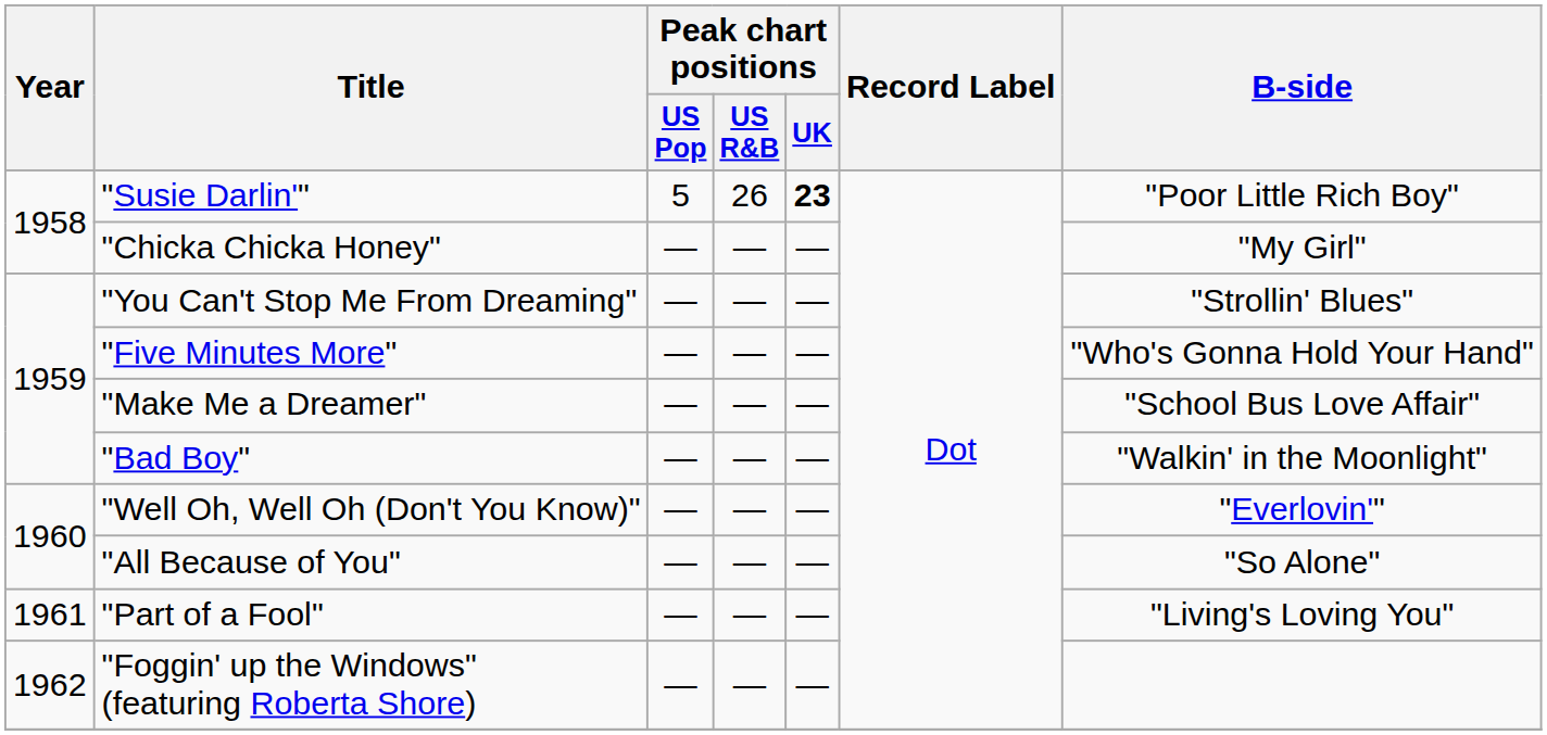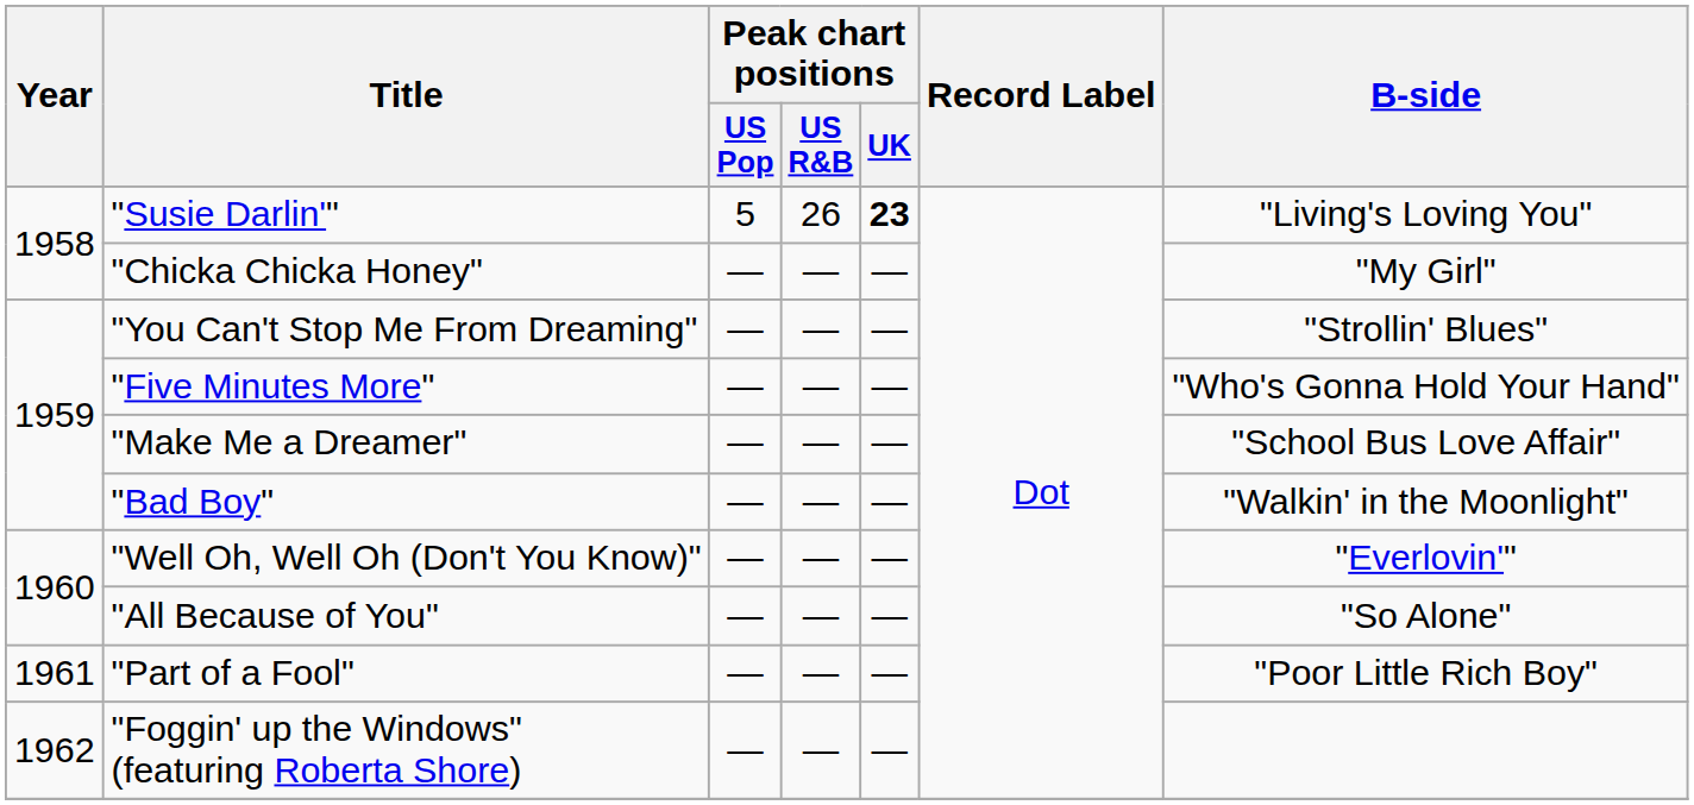"Susie Darlin'" | B-side: "Poor Little Rich Boy" -> "Living's Loving You"
"Part of a Fool" | B-side: "Living's Loving You" -> "Poor Little Rich Boy"
